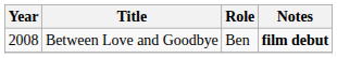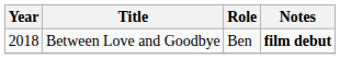Between Love and Goodbye | Year: 2008 -> 2018
